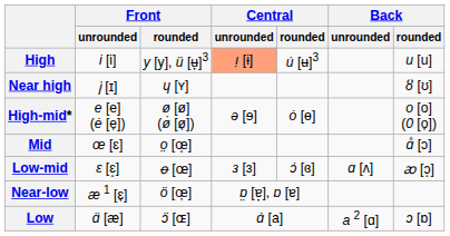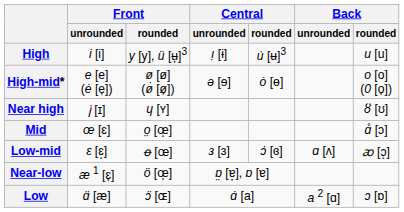High | Central / unrounded: lightsalmon background -> no background
rows swapped: Near high <-> High-mid*
